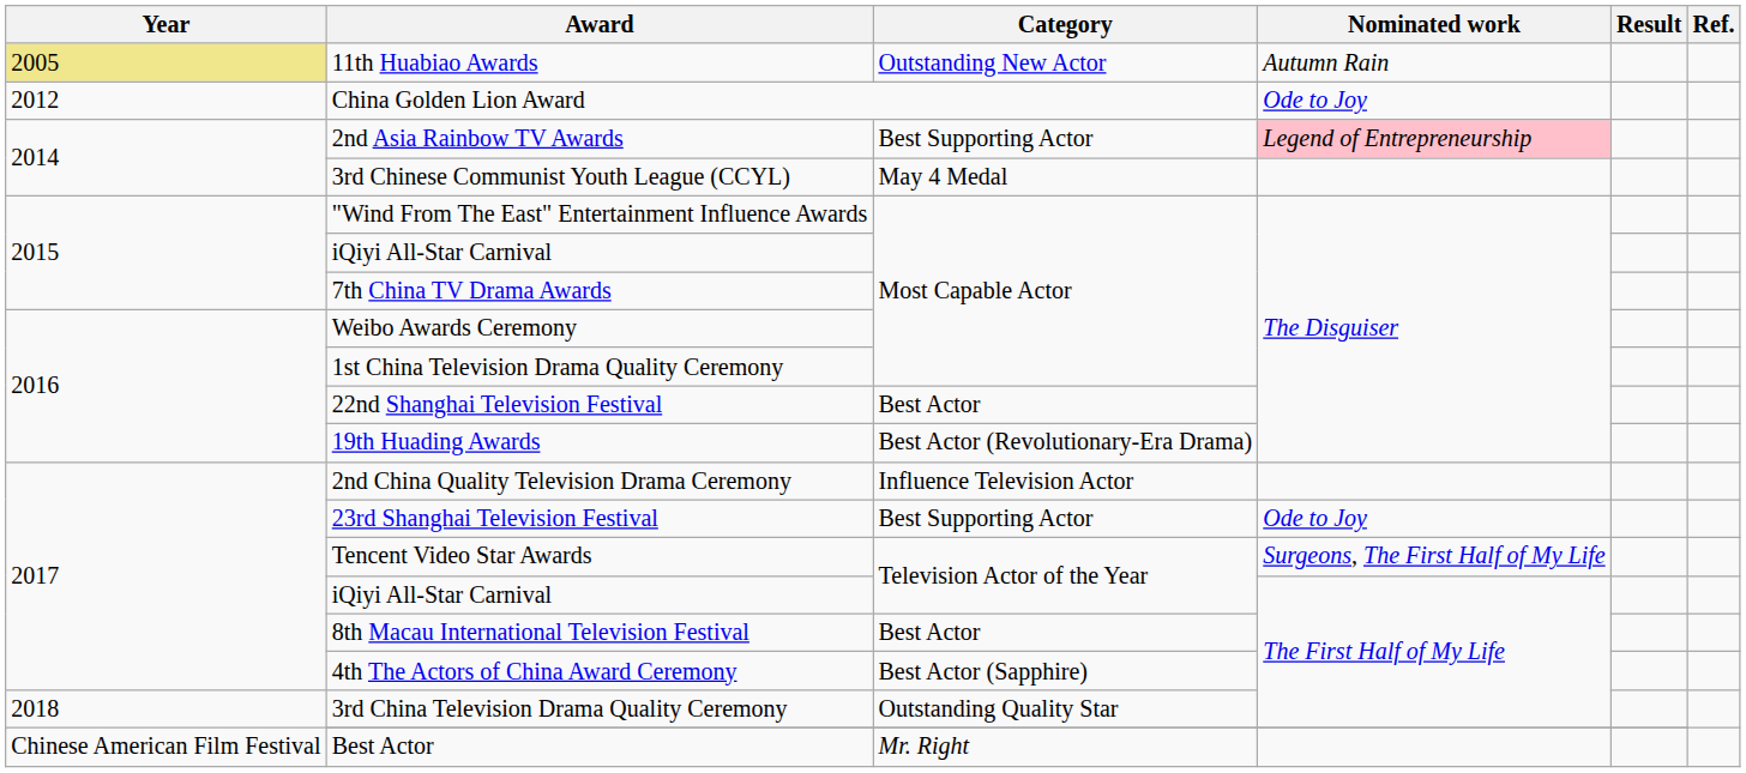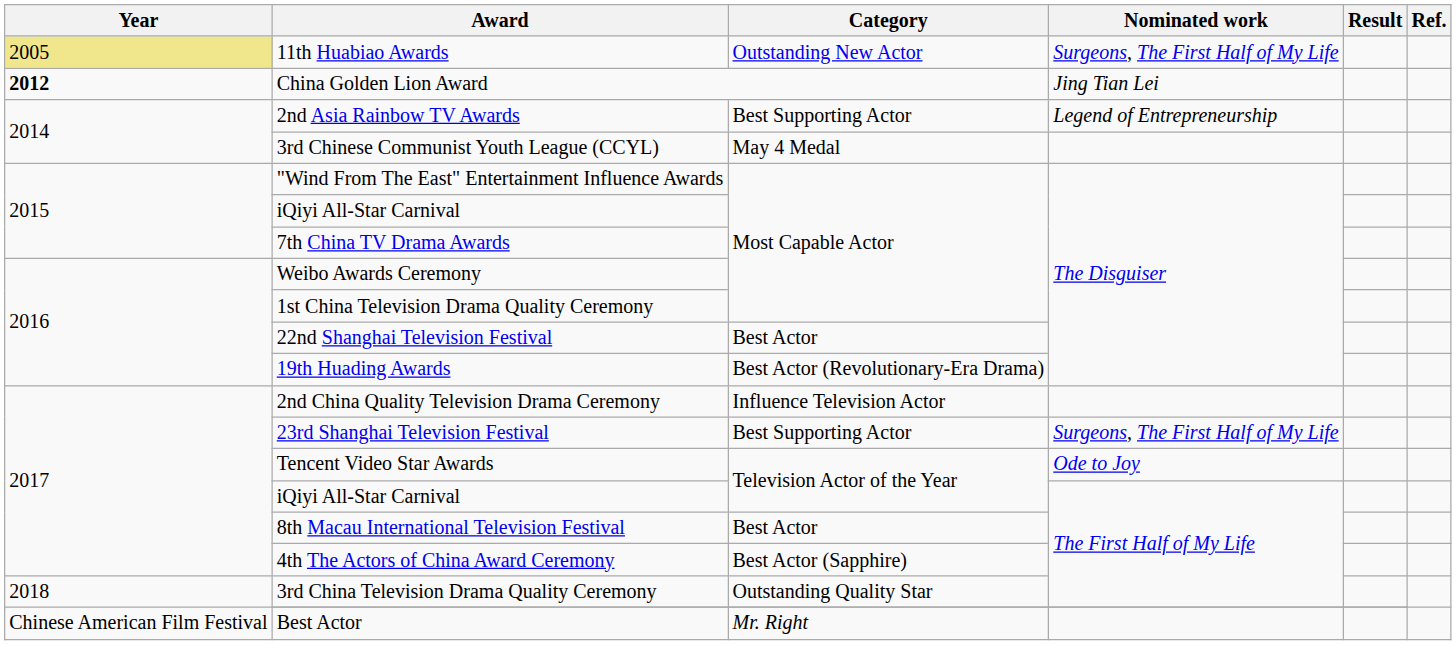11th Huabiao Awards | Nominated work: Autumn Rain -> Surgeons, The First Half of My Life
China Golden Lion Award | Year: normal -> bold
China Golden Lion Award | Nominated work: Ode to Joy -> Jing Tian Lei
2nd Asia Rainbow TV Awards | Nominated work: pink background -> no background
23rd Shanghai Television Festival | Nominated work: Ode to Joy -> Surgeons, The First Half of My Life
Tencent Video Star Awards | Nominated work: Surgeons, The First Half of My Life -> Ode to Joy
